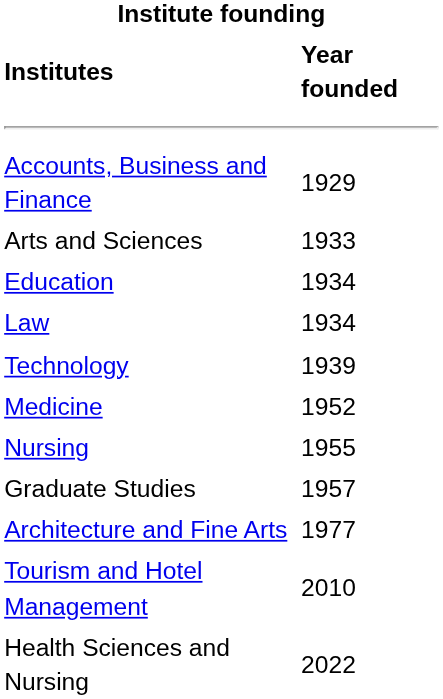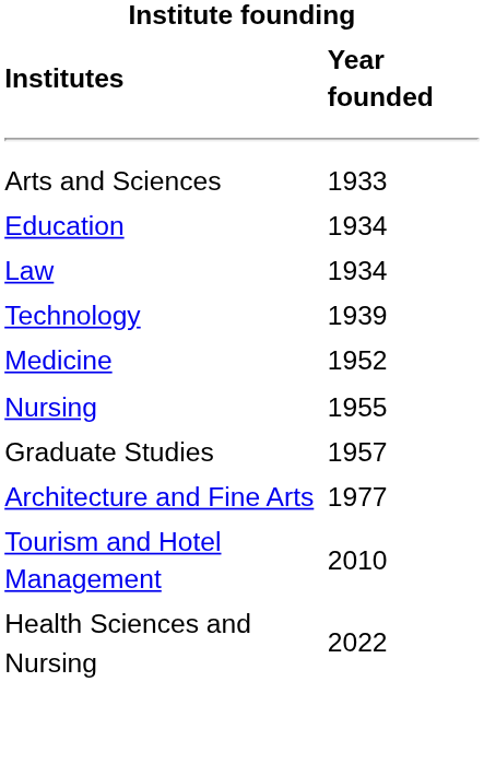- row: Accounts, Business and Finance | 1929
